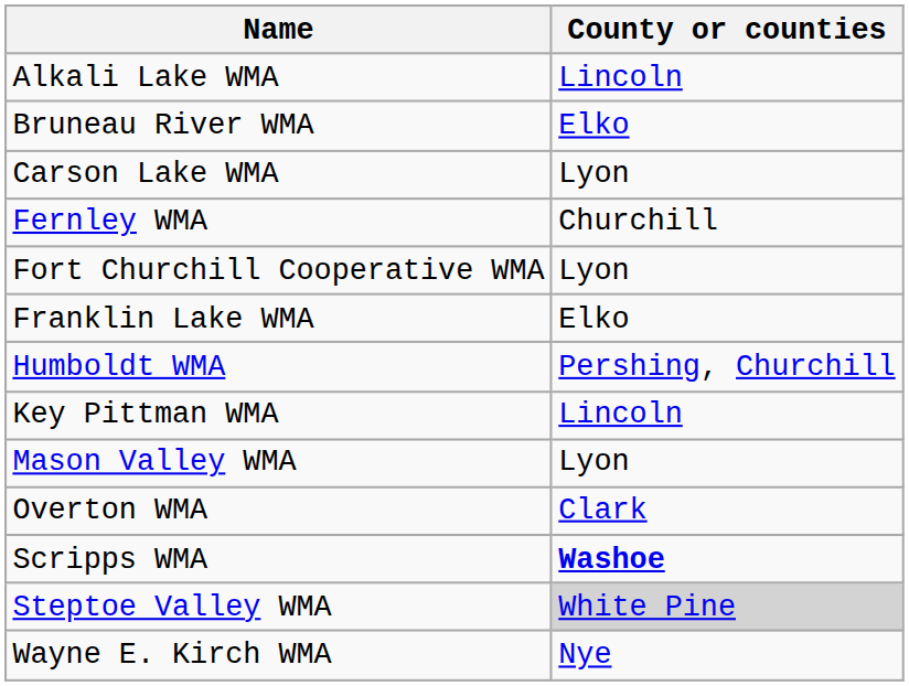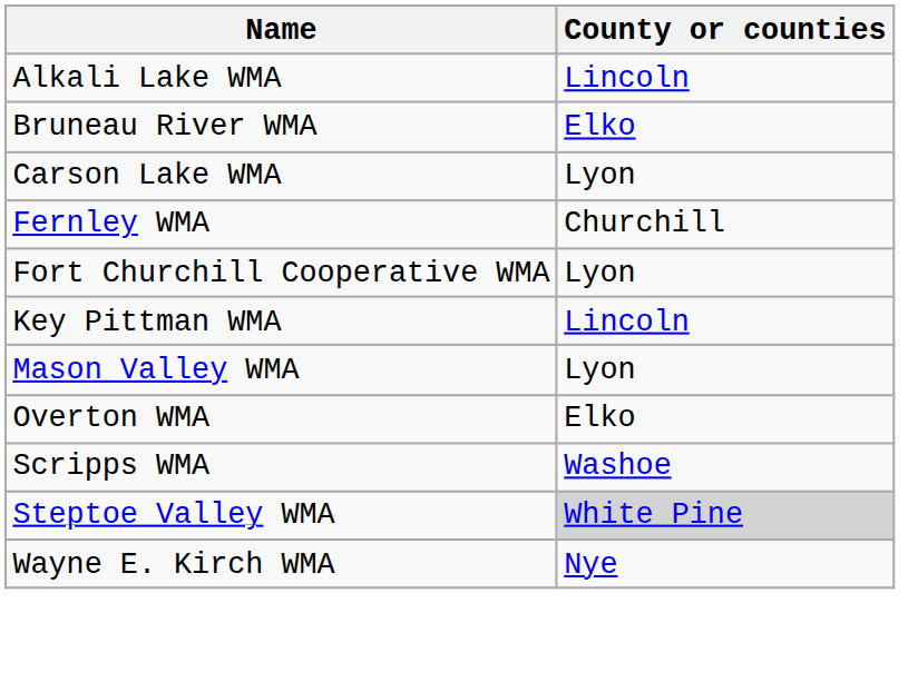- row: Franklin Lake WMA | Elko
- row: Humboldt WMA | Pershing, Churchill
Overton WMA | County or counties: Clark -> Elko
Scripps WMA | County or counties: bold -> normal
